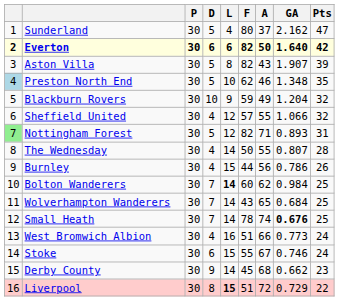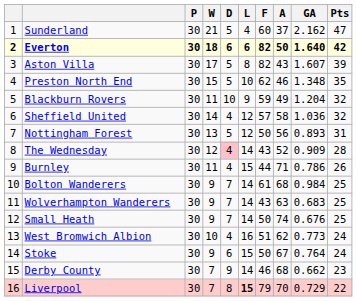+ column: W | 21 | 18 | 17 | 15 | 11 | 14 | 13 | 12 | 11 | 9 | 9 | 9 | 10 | 9 | 7 | 7
Sunderland | F: 80 -> 60
Aston Villa | GA: 1.907 -> 1.607
Preston North End | column 1: lightblue background -> no background
Sheffield United | A: 55 -> 58
Sheffield United | GA: 1.066 -> 1.036
Nottingham Forest | column 1: lightgreen background -> no background
Nottingham Forest | F: 82 -> 50
Nottingham Forest | A: 71 -> 56
The Wednesday | D: no background -> pink background
The Wednesday | F: 50 -> 43
The Wednesday | A: 55 -> 52
The Wednesday | GA: 0.807 -> 0.909
Burnley | A: 56 -> 71
Bolton Wanderers | L: bold -> normal
Bolton Wanderers | F: 60 -> 61
Bolton Wanderers | A: 62 -> 68
Wolverhampton Wanderers | A: 65 -> 63
Wolverhampton Wanderers | GA: 0.684 -> 0.683
Small Heath | F: 78 -> 50
Small Heath | GA: bold -> normal
West Bromwich Albion | A: 66 -> 62
Stoke | F: 55 -> 50
Stoke | GA: 0.746 -> 0.764
Derby County | F: 45 -> 46
Liverpool | F: 51 -> 79
Liverpool | A: 72 -> 70
